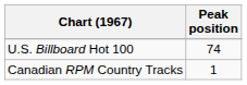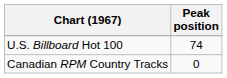Canadian RPM Country Tracks | Peak position: 1 -> 0
